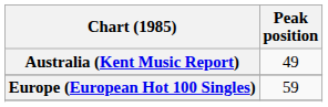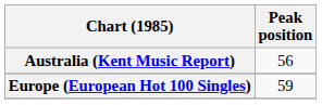Australia (Kent Music Report) | Peak position: 49 -> 56
